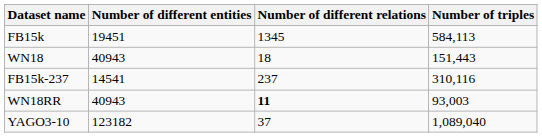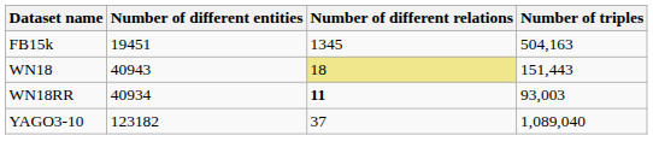FB15k | Number of triples: 584,113 -> 504,163
WN18 | Number of different relations: no background -> khaki background
- row: FB15k-237 | 14541 | 237 | 310,116
WN18RR | Number of different entities: 40943 -> 40934
